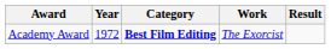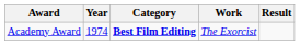Academy Award | Year: 1972 -> 1974
